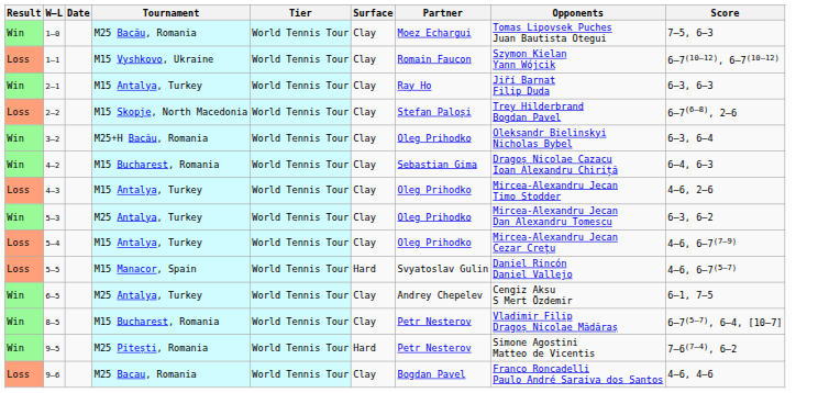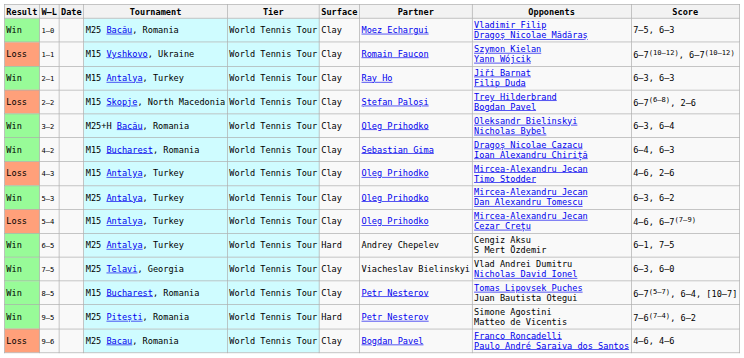1–0 | Opponents: Tomas Lipovsek Puches Juan Bautista Otegui -> Vladimir Filip Dragoș Nicolae Mădăraș
- row: Loss | 5–5 | M15 Manacor, Spain | World Tennis Tour | Hard | Svyatoslav Gulin | Daniel Rincón Daniel Vallejo | 4–6, 6–7(5–7)
6–5 | Surface: Clay -> Hard
+ row: Win | 7–5 | M25 Telavi, Georgia | World Tennis Tour | Clay | Viacheslav Bielinskyi | Vlad Andrei Dumitru Nicholas David Ionel | 6–3, 6–0
8–5 | Opponents: Vladimir Filip Dragoș Nicolae Mădăraș -> Tomas Lipovsek Puches Juan Bautista Otegui
